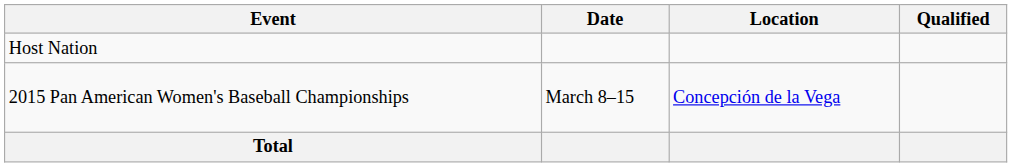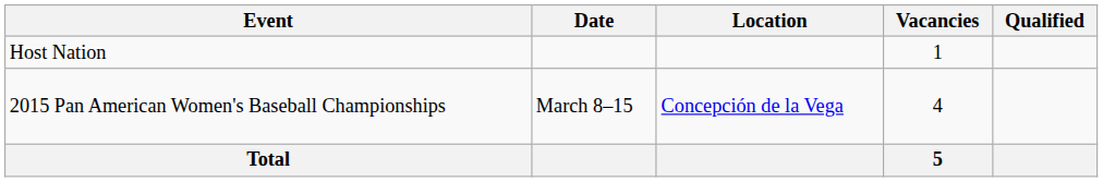+ column: Vacancies | 1 | 4 | 5
